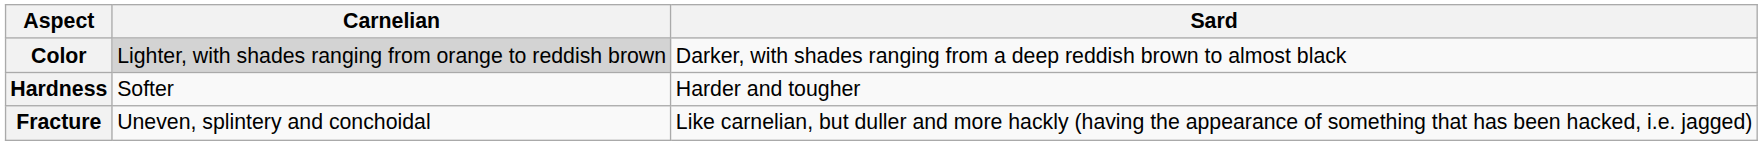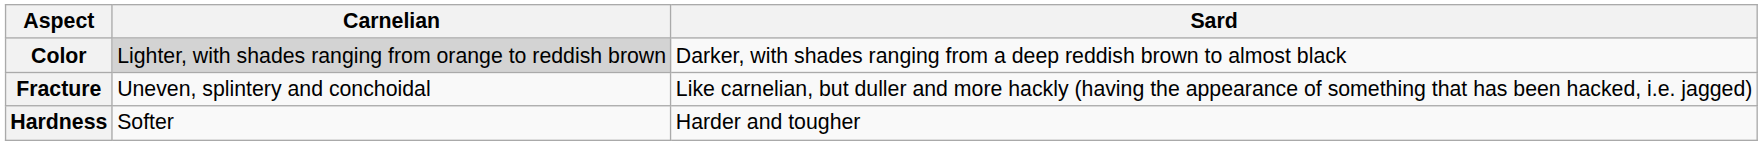rows swapped: Hardness <-> Fracture
